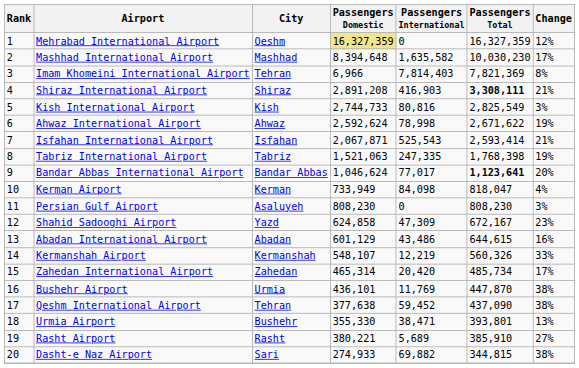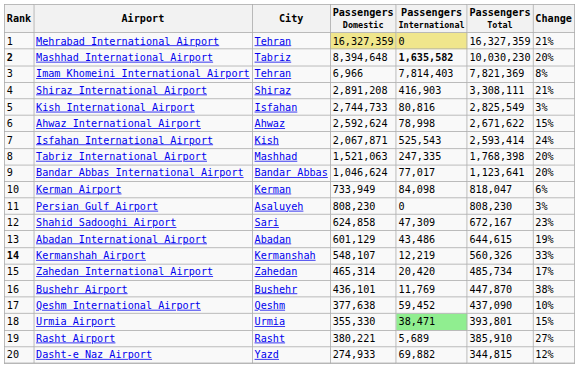Mehrabad International Airport | City: Qeshm -> Tehran
Mehrabad International Airport | Passengers International: no background -> khaki background
Mehrabad International Airport | Change: 12% -> 21%
Mashhad International Airport | Rank: normal -> bold
Mashhad International Airport | City: Mashhad -> Tabriz
Mashhad International Airport | Passengers International: normal -> bold
Mashhad International Airport | Change: 17% -> 20%
Shiraz International Airport | Passengers Total: bold -> normal
Kish International Airport | City: Kish -> Isfahan
Ahwaz International Airport | Change: 19% -> 15%
Isfahan International Airport | City: Isfahan -> Kish
Isfahan International Airport | Change: 21% -> 24%
Tabriz International Airport | City: Tabriz -> Mashhad
Tabriz International Airport | Change: 19% -> 20%
Bandar Abbas International Airport | Passengers Total: bold -> normal
Kerman Airport | Change: 4% -> 6%
Shahid Sadooghi Airport | City: Yazd -> Sari
Abadan International Airport | Change: 16% -> 19%
Kermanshah Airport | Rank: normal -> bold
Bushehr Airport | City: Urmia -> Bushehr
Qeshm International Airport | City: Tehran -> Qeshm
Qeshm International Airport | Change: 38% -> 10%
Urmia Airport | City: Bushehr -> Urmia
Urmia Airport | Passengers International: no background -> lightgreen background
Urmia Airport | Change: 13% -> 15%
Dasht-e Naz Airport | City: Sari -> Yazd
Dasht-e Naz Airport | Change: 38% -> 12%
